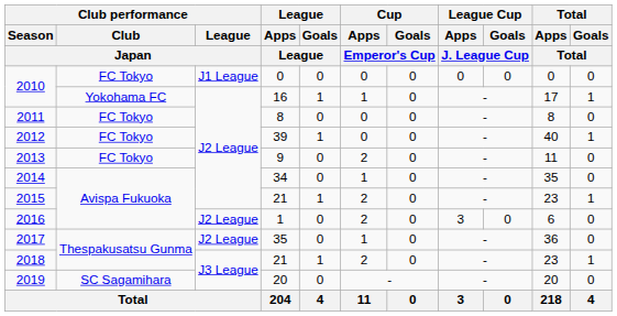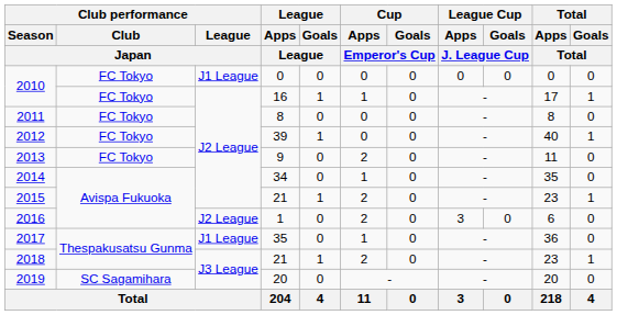2010 / 16 | Club performance / Club / Japan: Yokohama FC -> FC Tokyo
2017 | Club performance / League / Japan: J2 League -> J1 League
